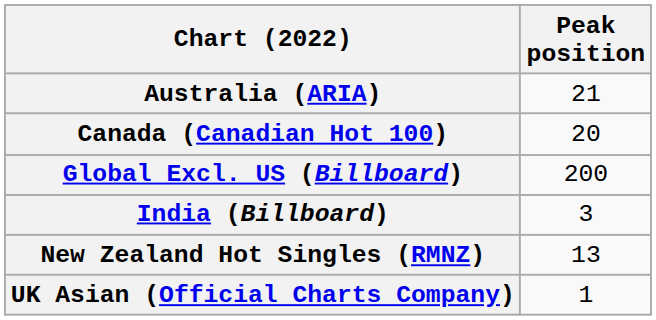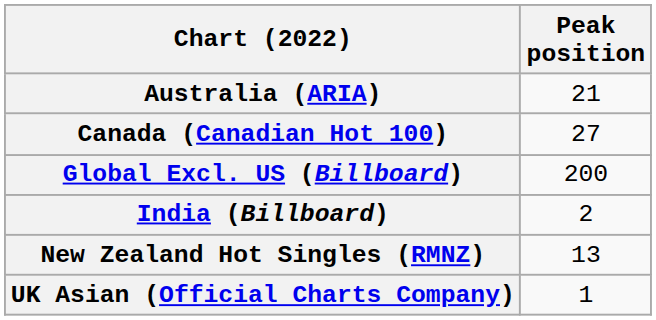Canada (Canadian Hot 100) | Peak position: 20 -> 27
India (Billboard) | Peak position: 3 -> 2
